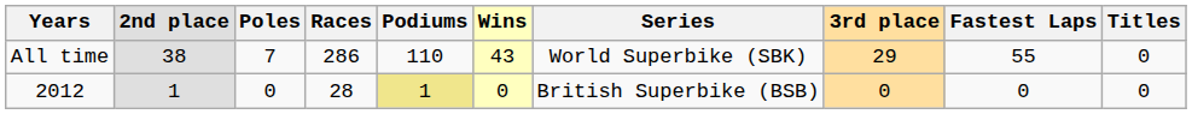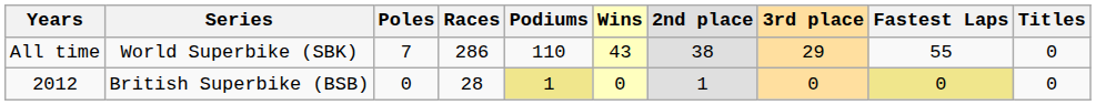columns swapped: Series <-> 2nd place
2012 | Fastest Laps: no background -> khaki background
